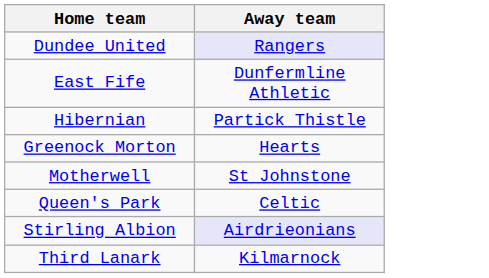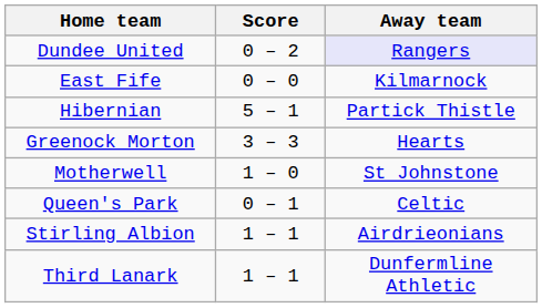+ column: Score | 0 – 2 | 0 – 0 | 5 – 1 | 3 – 3 | 1 – 0 | 0 – 1 | 1 – 1 | 1 – 1
East Fife | Away team: Dunfermline Athletic -> Kilmarnock
Stirling Albion | Away team: lavender background -> no background
Third Lanark | Away team: Kilmarnock -> Dunfermline Athletic
